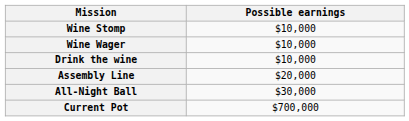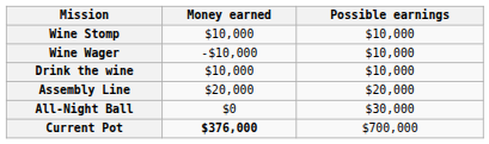+ column: Money earned | $10,000 | -$10,000 | $10,000 | $20,000 | $0 | $376,000
